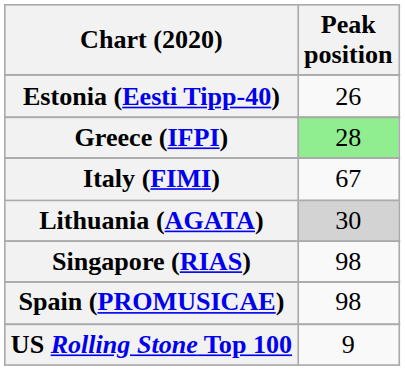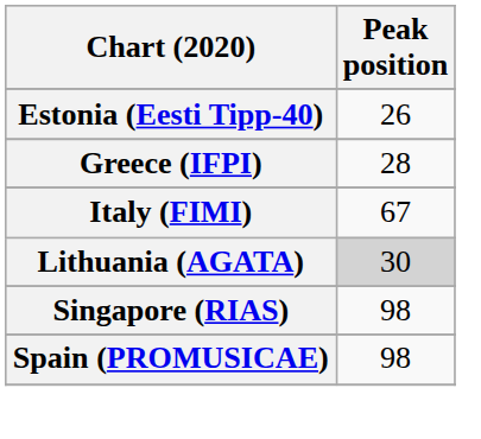Greece (IFPI) | Peak position: lightgreen background -> no background
- row: US Rolling Stone Top 100 | 9
